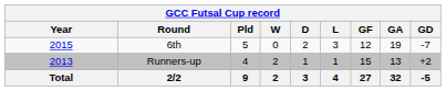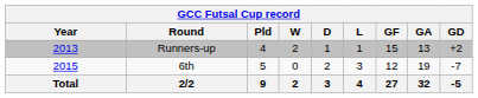rows swapped: Runners-up <-> 6th
